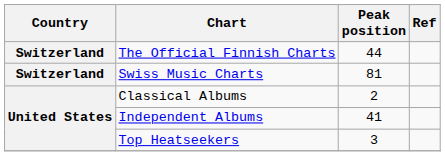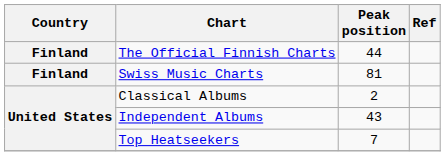The Official Finnish Charts | Country: Switzerland -> Finland
Swiss Music Charts | Country: Switzerland -> Finland
Independent Albums | Peak position: 41 -> 43
Top Heatseekers | Peak position: 3 -> 7
